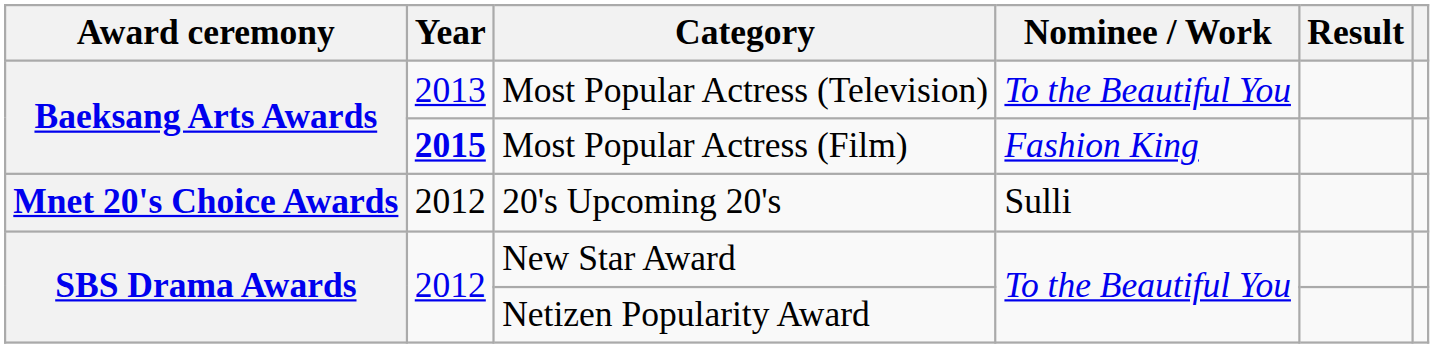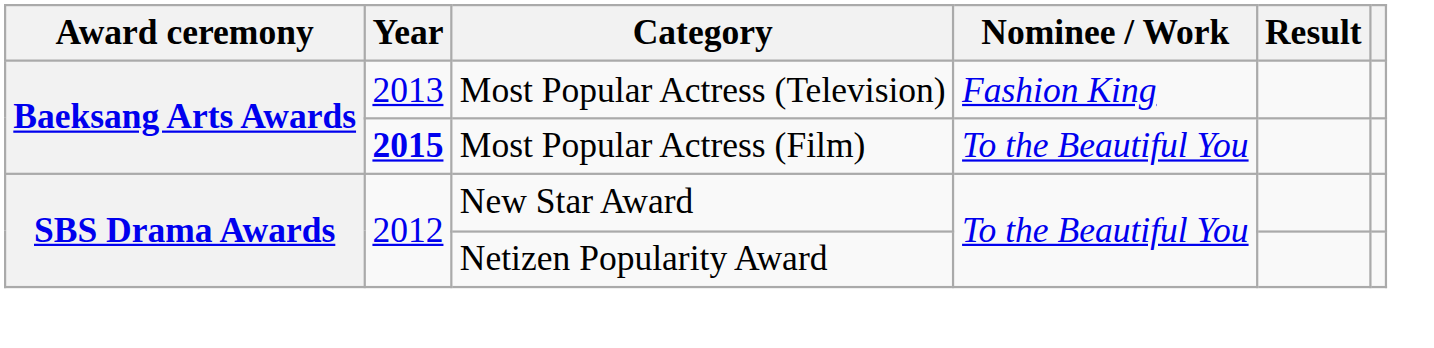Most Popular Actress (Television) | Nominee / Work: To the Beautiful You -> Fashion King
Most Popular Actress (Film) | Nominee / Work: Fashion King -> To the Beautiful You
- row: Mnet 20's Choice Awards | 2012 | 20's Upcoming 20's | Sulli
